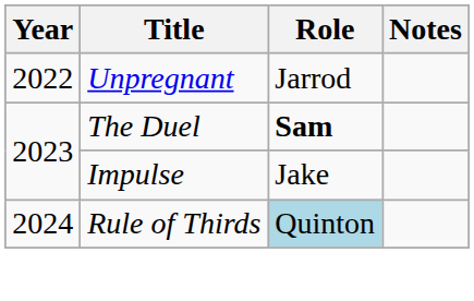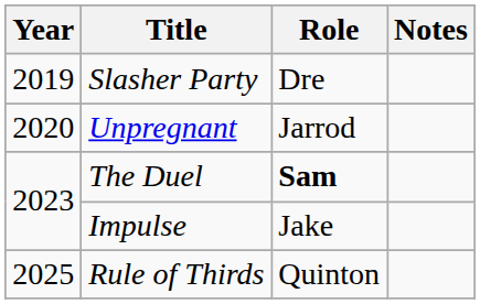+ row: 2019 | Slasher Party | Dre
Unpregnant | Year: 2022 -> 2020
Rule of Thirds | Year: 2024 -> 2025
Rule of Thirds | Role: lightblue background -> no background
